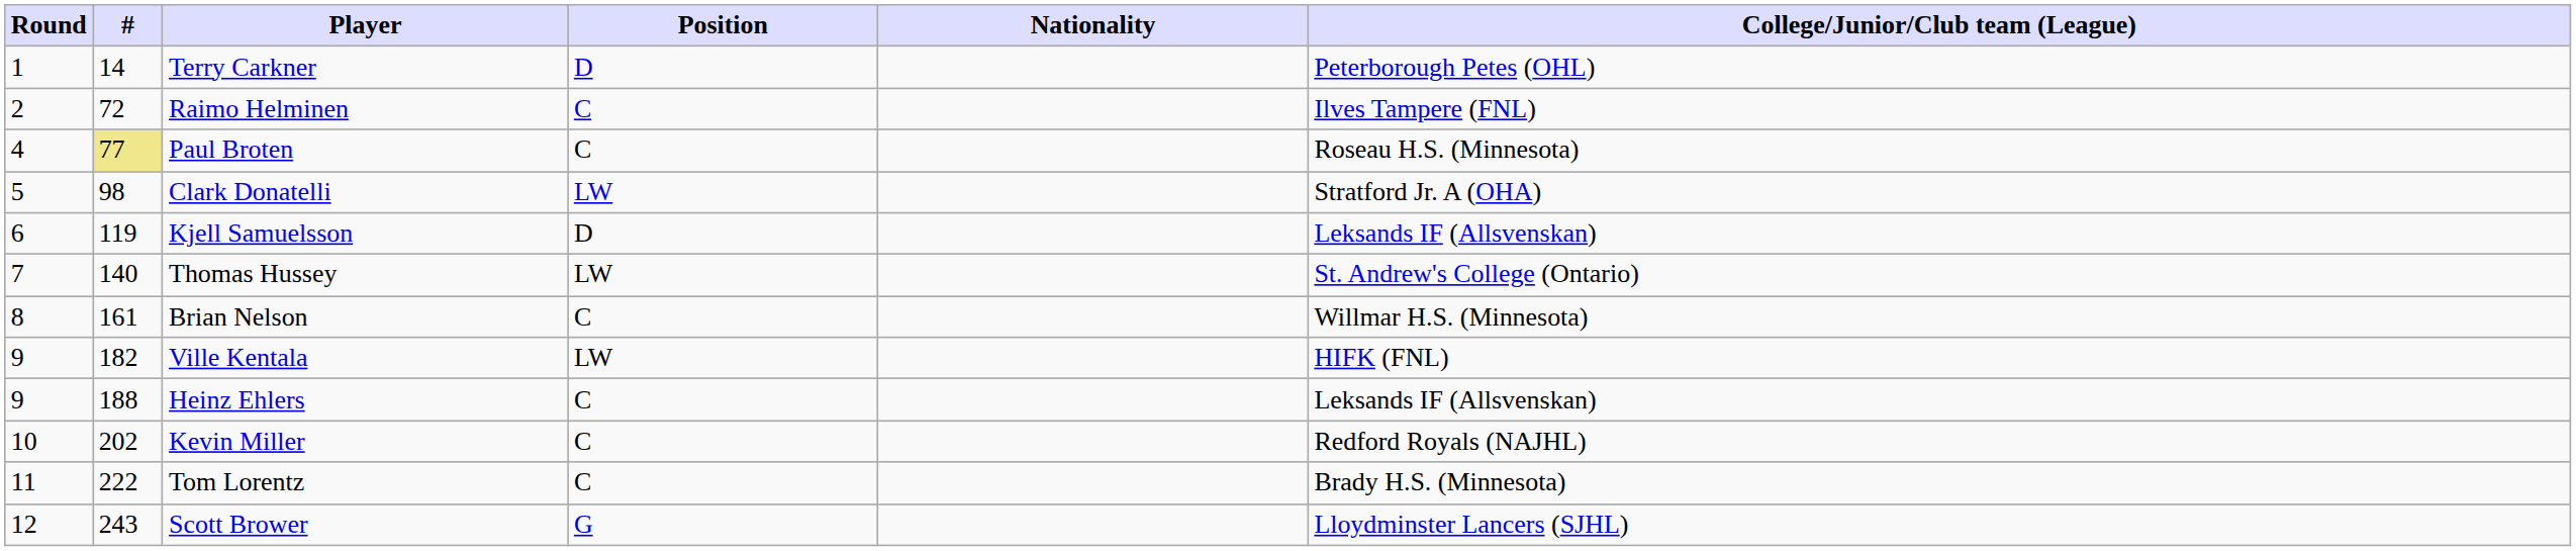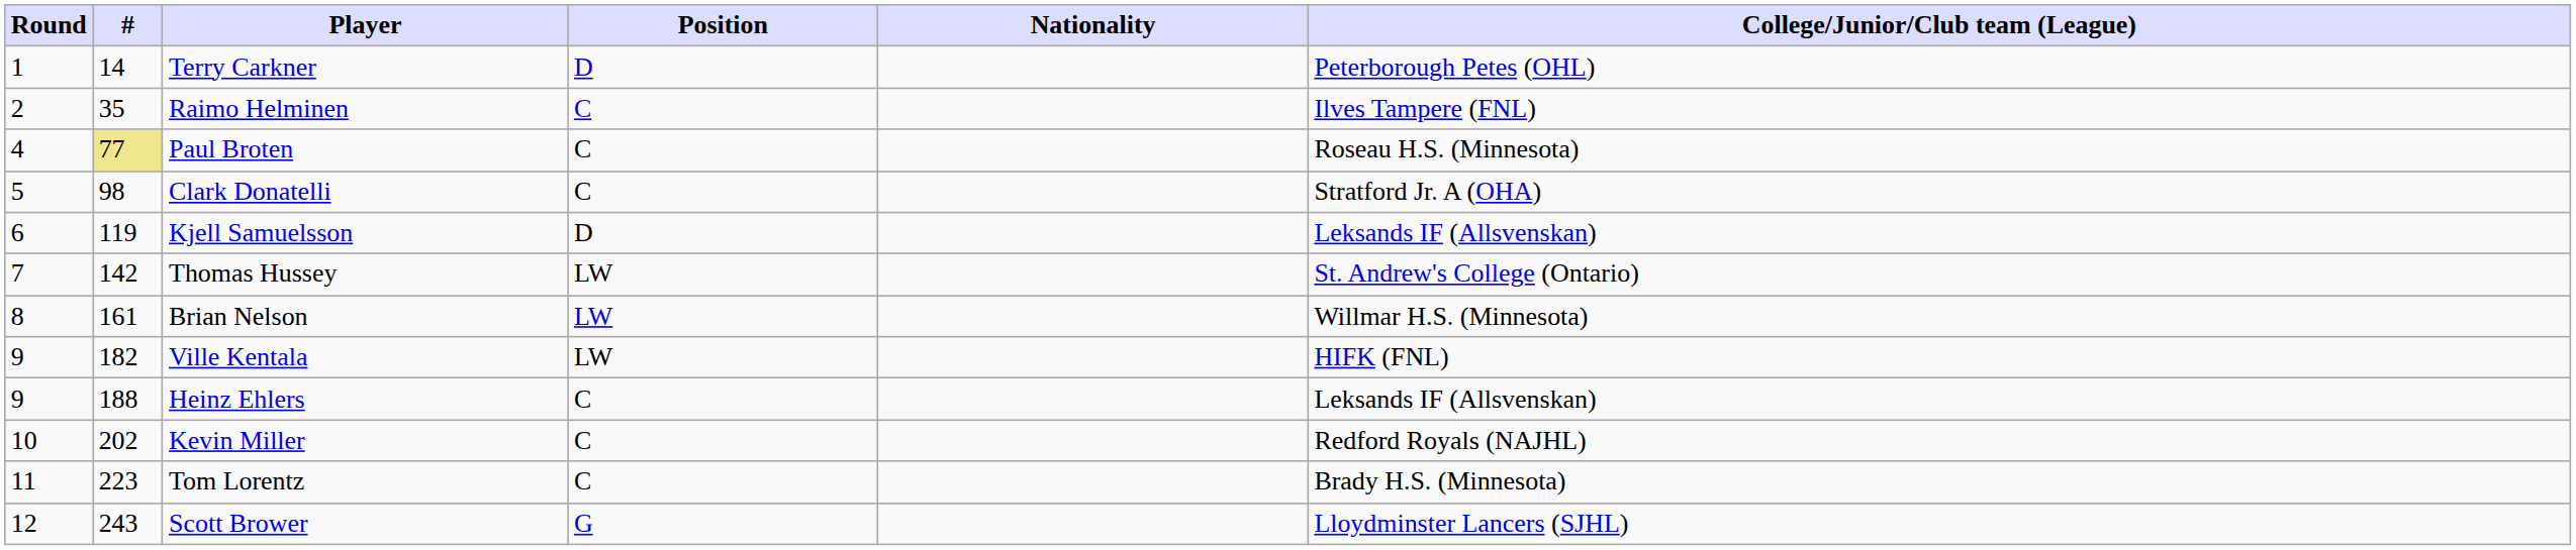Raimo Helminen | #: 72 -> 35
Clark Donatelli | Position: LW -> C
Thomas Hussey | #: 140 -> 142
Brian Nelson | Position: C -> LW
Tom Lorentz | #: 222 -> 223
